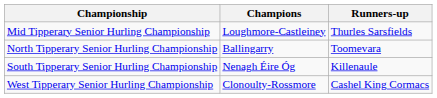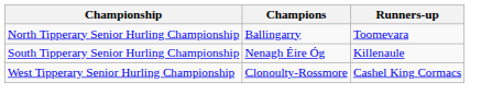- row: Mid Tipperary Senior Hurling Championship | Loughmore-Castleiney | Thurles Sarsfields
